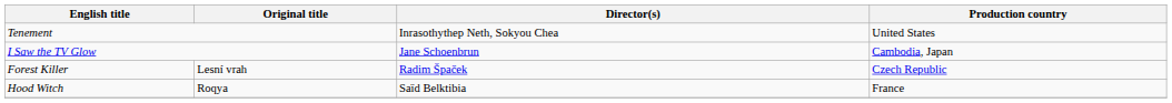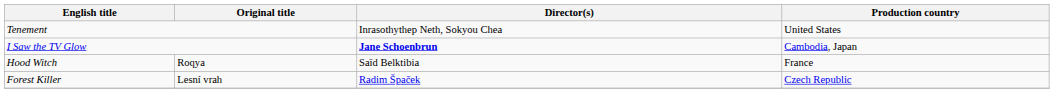I Saw the TV Glow | Director(s): normal -> bold
rows swapped: Hood Witch <-> Forest Killer
